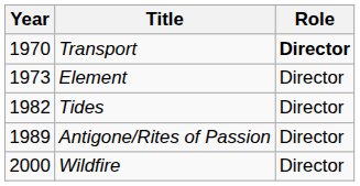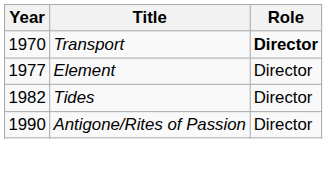Element | Year: 1973 -> 1977
Antigone/Rites of Passion | Year: 1989 -> 1990
- row: 2000 | Wildfire | Director
